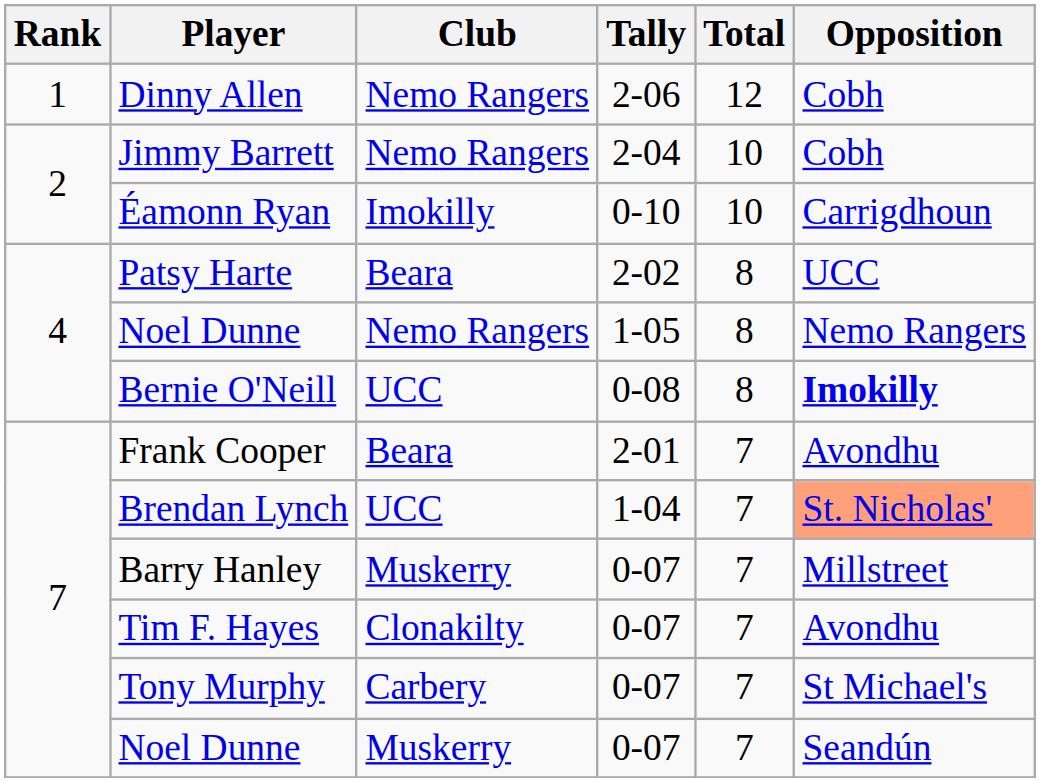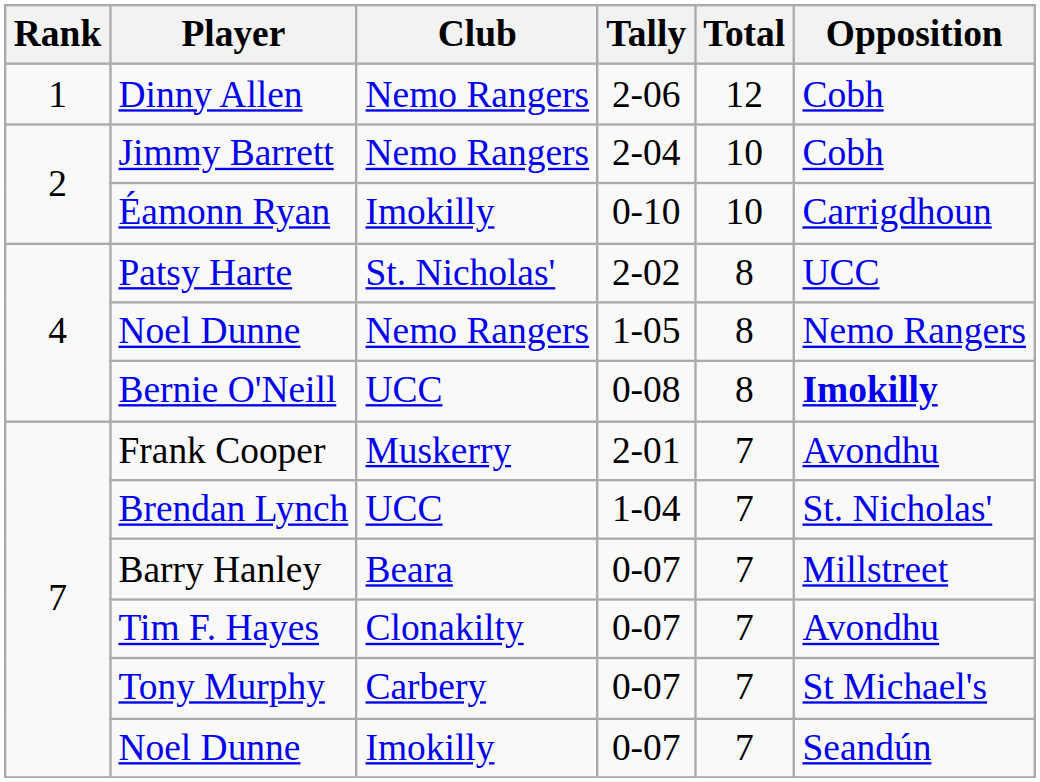Patsy Harte | Club: Beara -> St. Nicholas'
Frank Cooper | Club: Beara -> Muskerry
Brendan Lynch | Opposition: lightsalmon background -> no background
Barry Hanley | Club: Muskerry -> Beara
Noel Dunne / 0-07 | Club: Muskerry -> Imokilly
